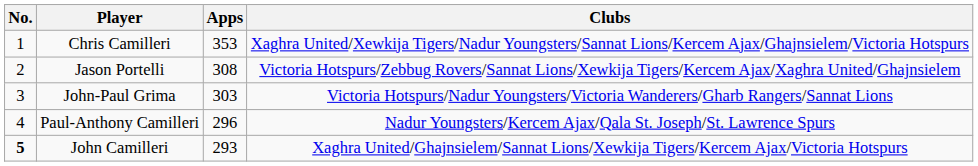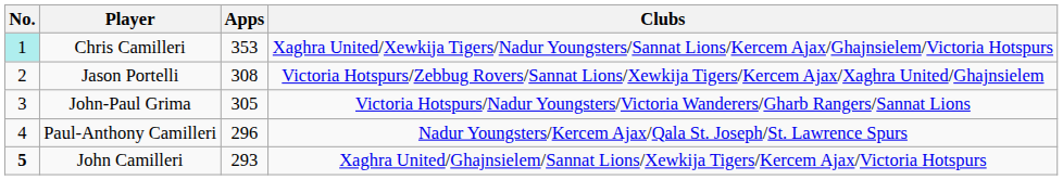Chris Camilleri | No.: no background -> paleturquoise background
John-Paul Grima | Apps: 303 -> 305
